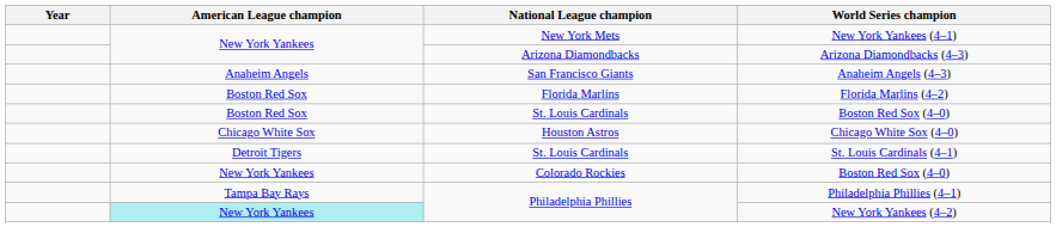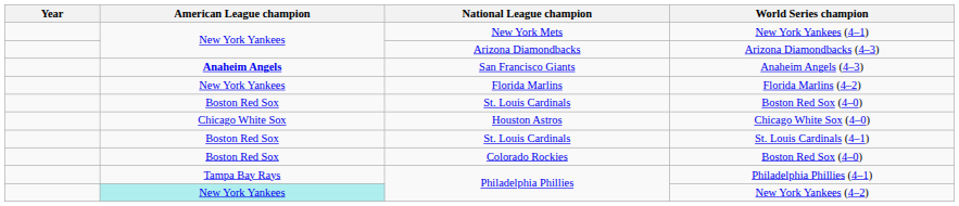Anaheim Angels (4–3) | American League champion: normal -> bold
Florida Marlins (4–2) | American League champion: Boston Red Sox -> New York Yankees
St. Louis Cardinals (4–1) | American League champion: Detroit Tigers -> Boston Red Sox
Colorado Rockies / Boston Red Sox (4–0) | American League champion: New York Yankees -> Boston Red Sox
